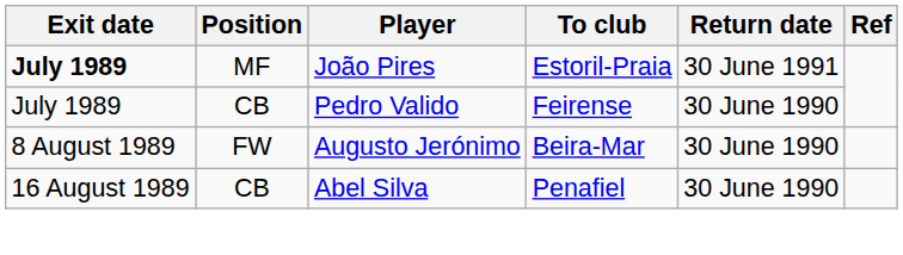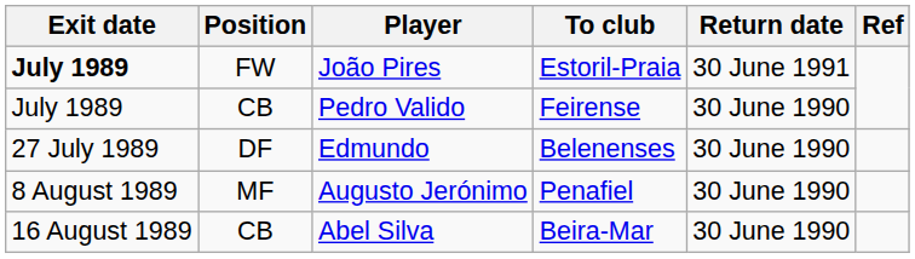João Pires | Position: MF -> FW
+ row: 27 July 1989 | DF | Edmundo | Belenenses | 30 June 1990
Augusto Jerónimo | Position: FW -> MF
Augusto Jerónimo | To club: Beira-Mar -> Penafiel
Abel Silva | To club: Penafiel -> Beira-Mar
